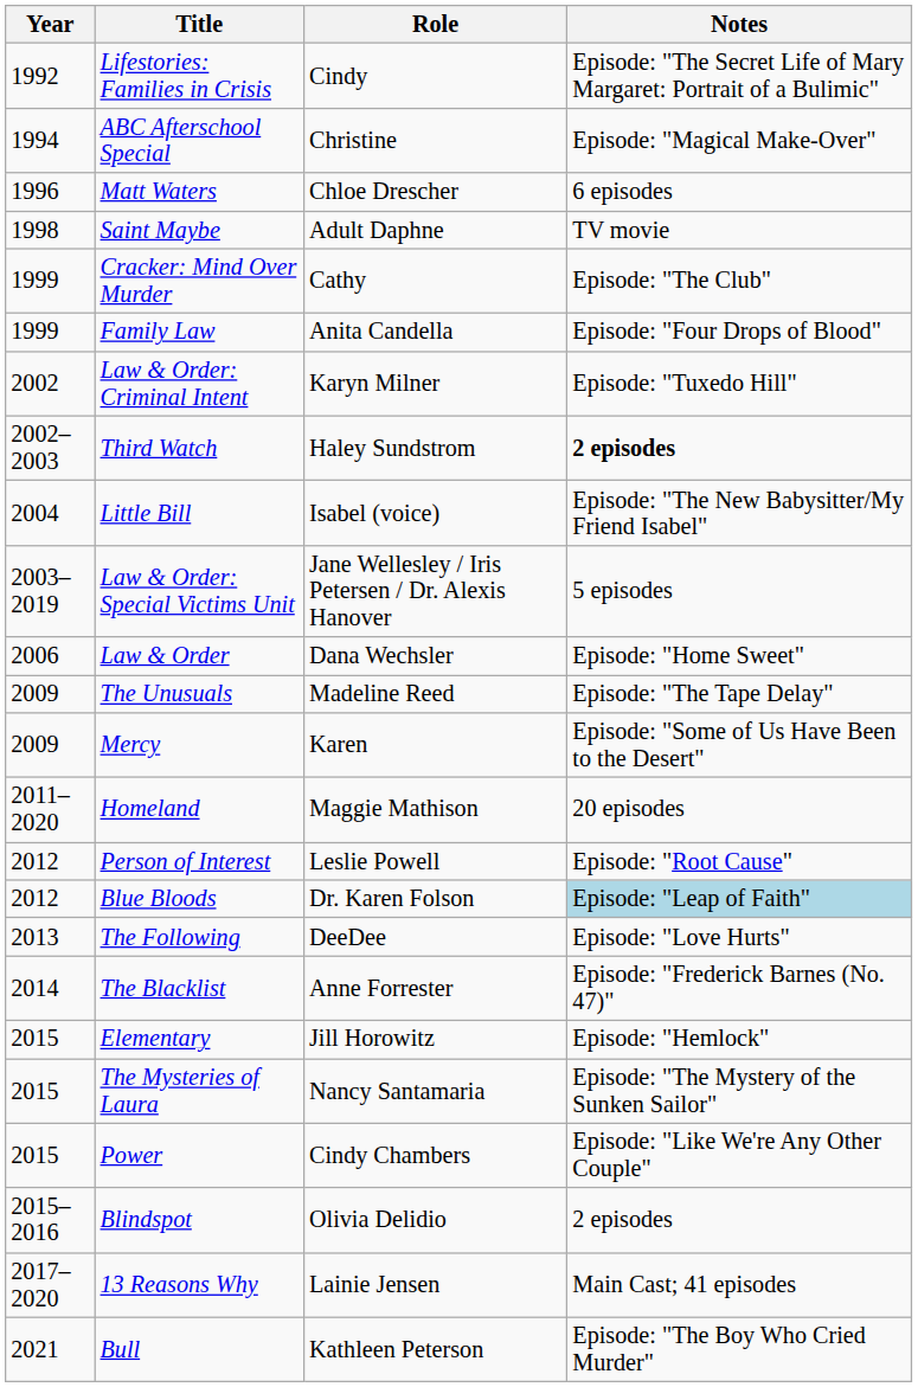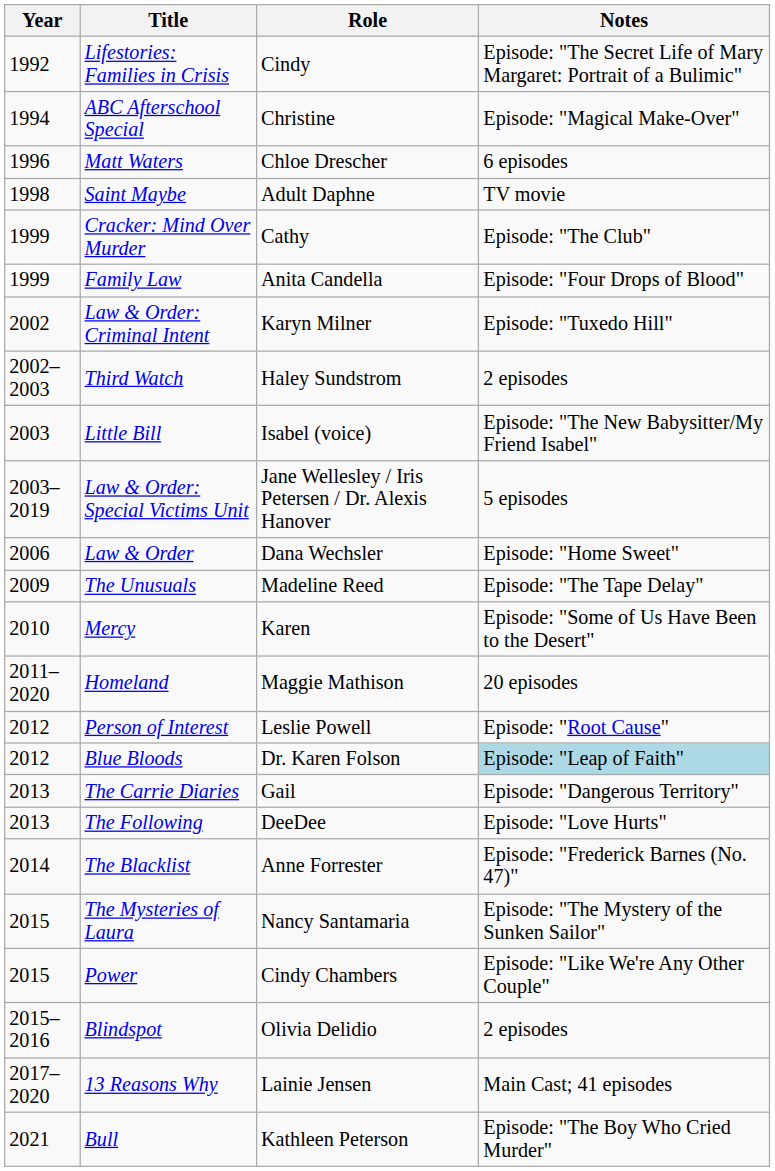Third Watch | Notes: bold -> normal
Little Bill | Year: 2004 -> 2003
Mercy | Year: 2009 -> 2010
+ row: 2013 | The Carrie Diaries | Gail | Episode: "Dangerous Territory"
- row: 2015 | Elementary | Jill Horowitz | Episode: "Hemlock"
